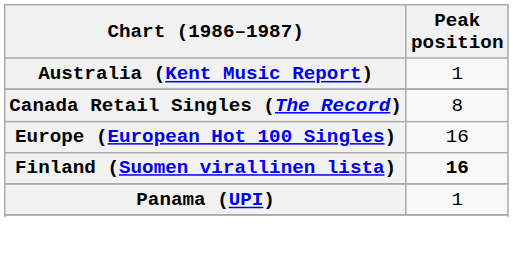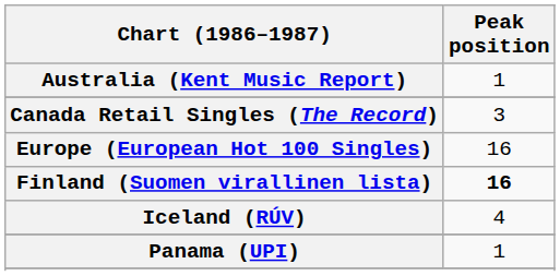Canada Retail Singles (The Record) | Peak position: 8 -> 3
+ row: Iceland (RÚV) | 4
